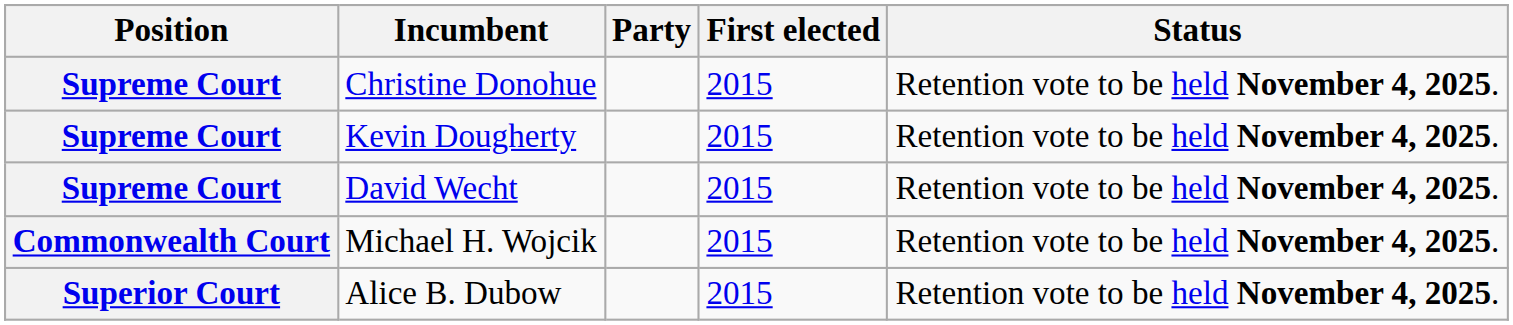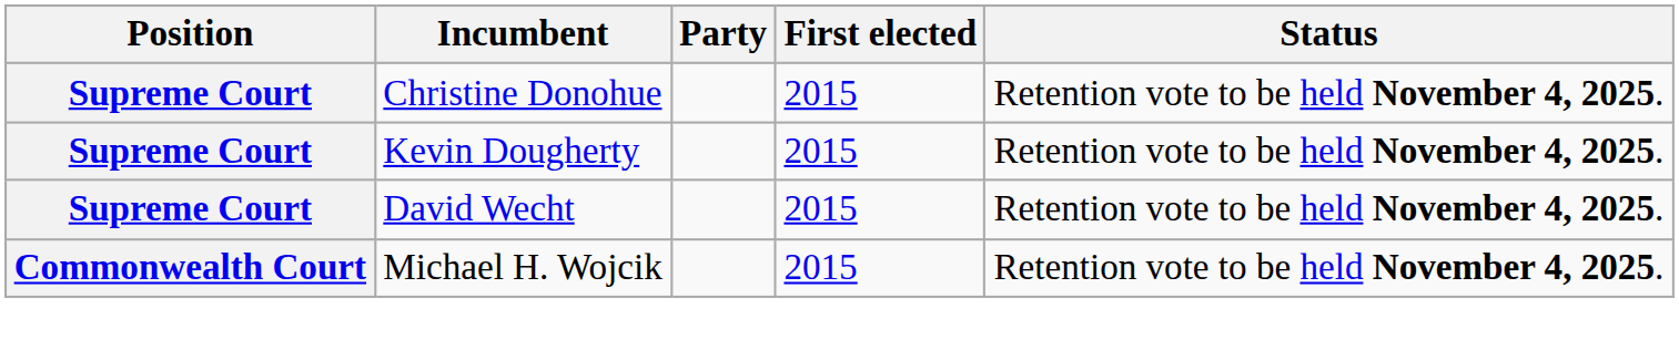- row: Superior Court | Alice B. Dubow | 2015 | Retention vote to be held November 4, 2025.
